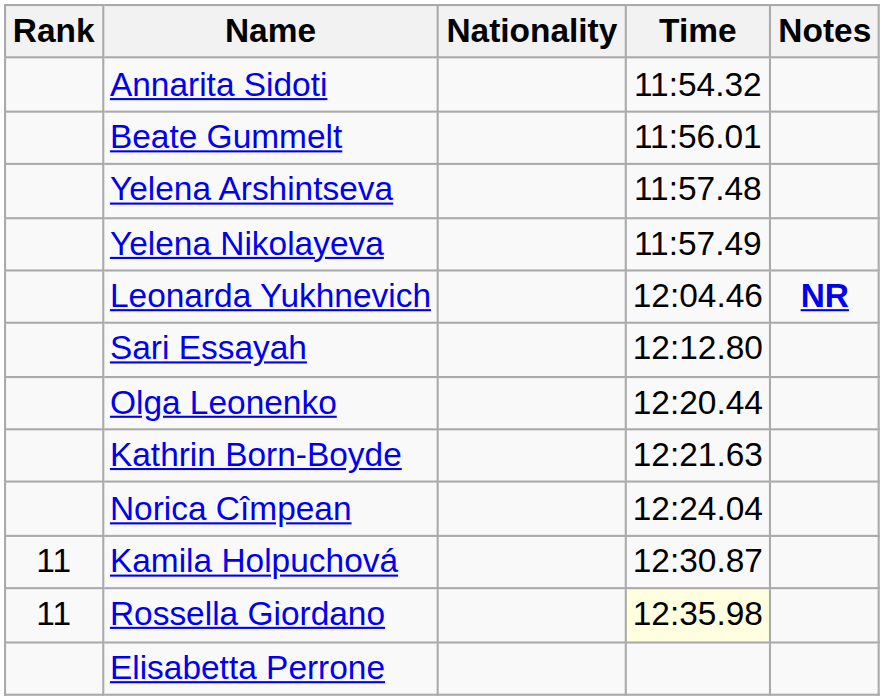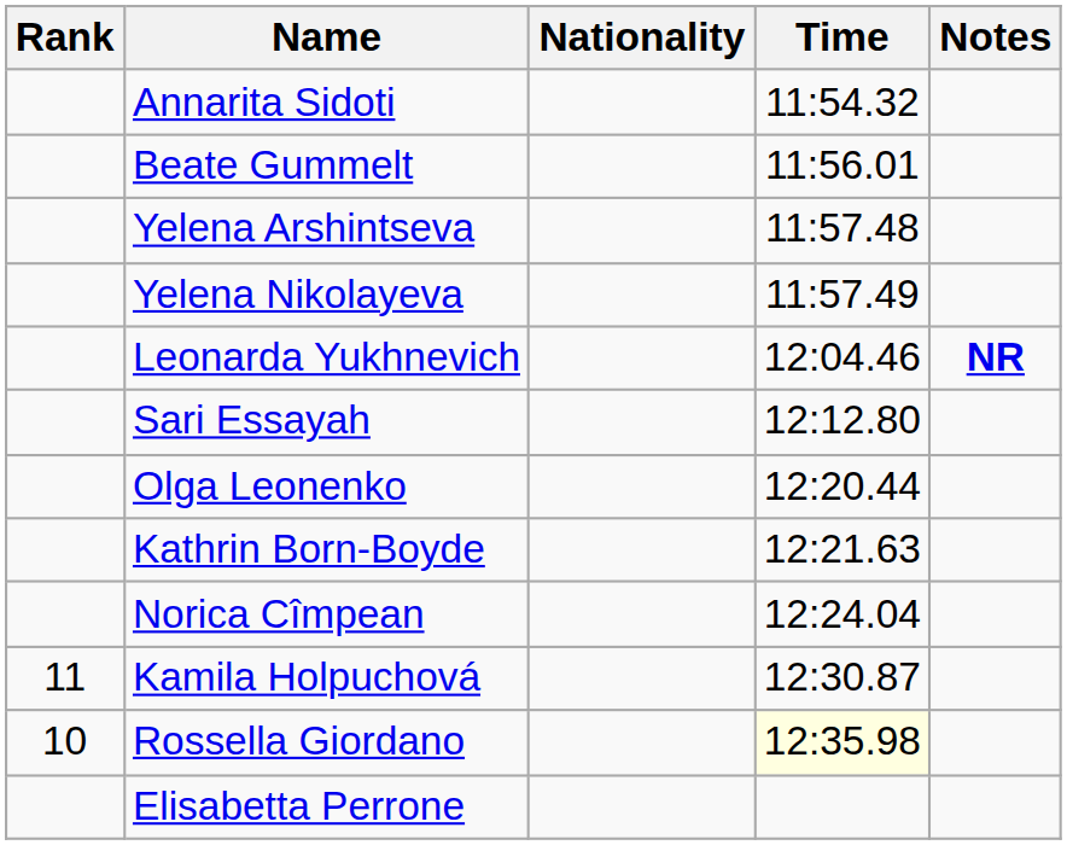Rossella Giordano | Rank: 11 -> 10
